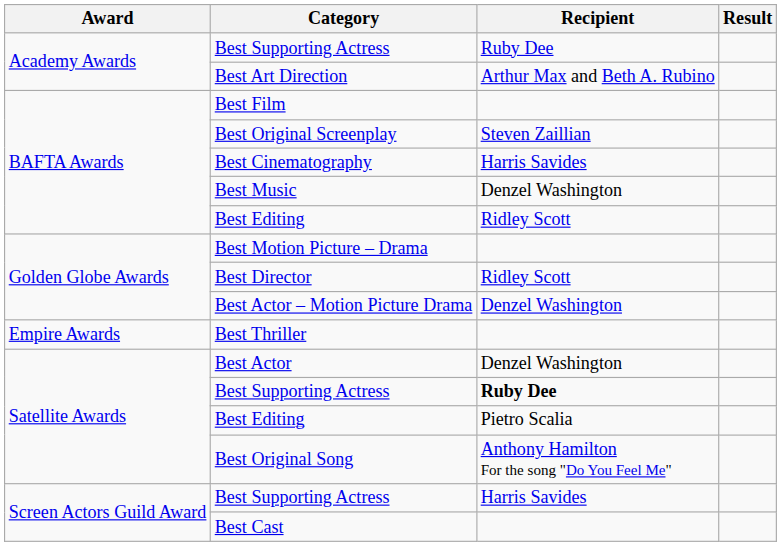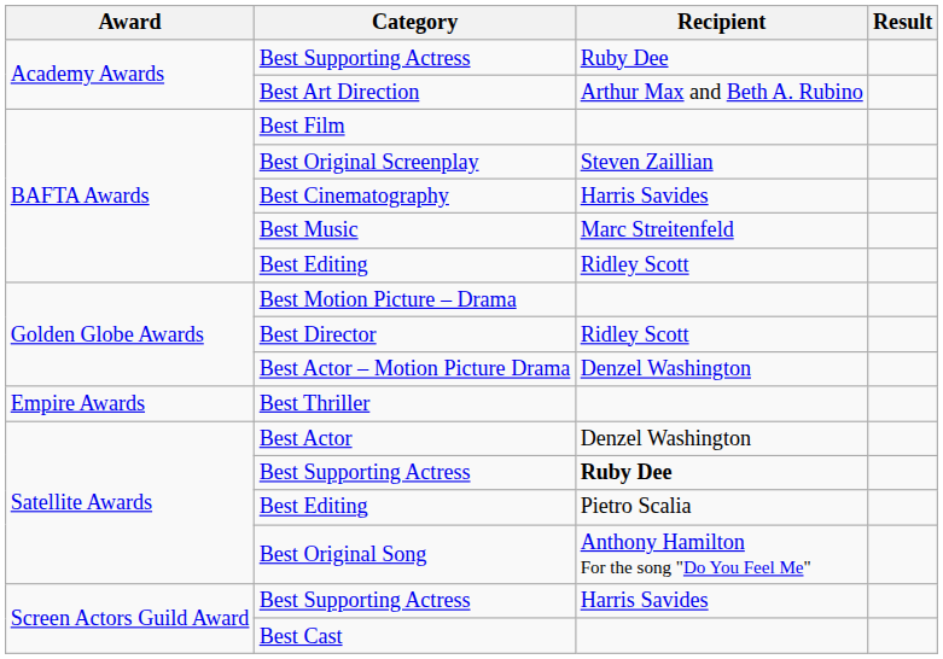Best Music | Recipient: Denzel Washington -> Marc Streitenfeld
